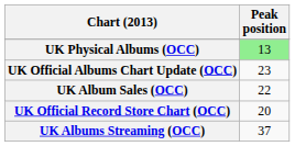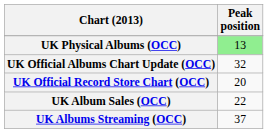UK Official Albums Chart Update (OCC) | Peak position: 23 -> 32
rows swapped: UK Official Record Store Chart (OCC) <-> UK Album Sales (OCC)
